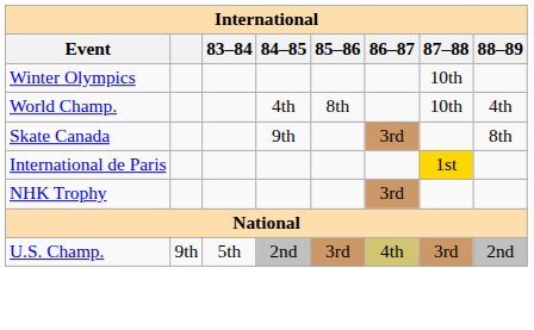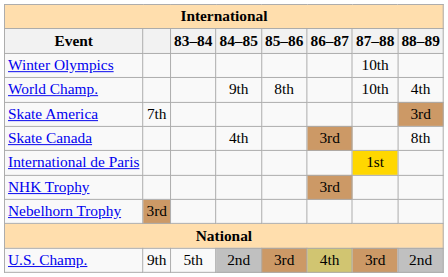World Champ. | 84–85: 4th -> 9th
+ row: Skate America | 7th | 3rd
Skate Canada | 84–85: 9th -> 4th
+ row: Nebelhorn Trophy | 3rd
